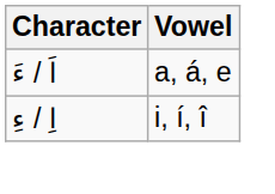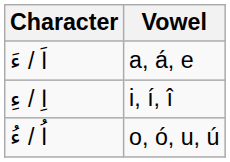+ row: اُ / ءُ | o, ó, u, ú
